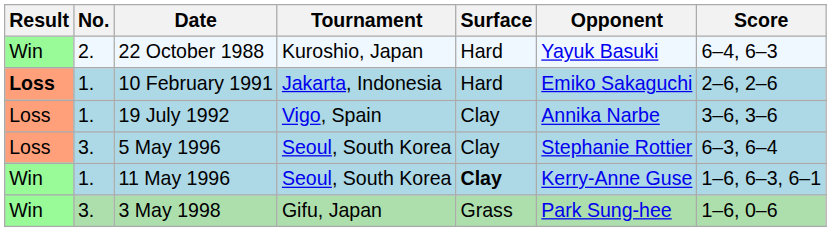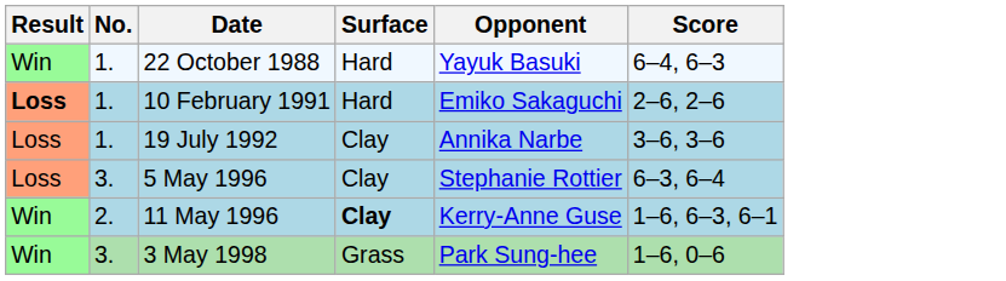- column: Tournament | Kuroshio, Japan | Jakarta, Indonesia | Vigo, Spain | Seoul, South Korea | Seoul, South Korea | Gifu, Japan
22 October 1988 | No.: 2. -> 1.
11 May 1996 | No.: 1. -> 2.
